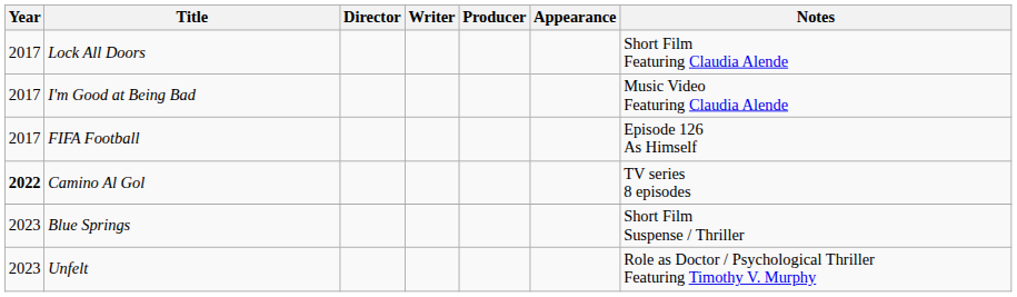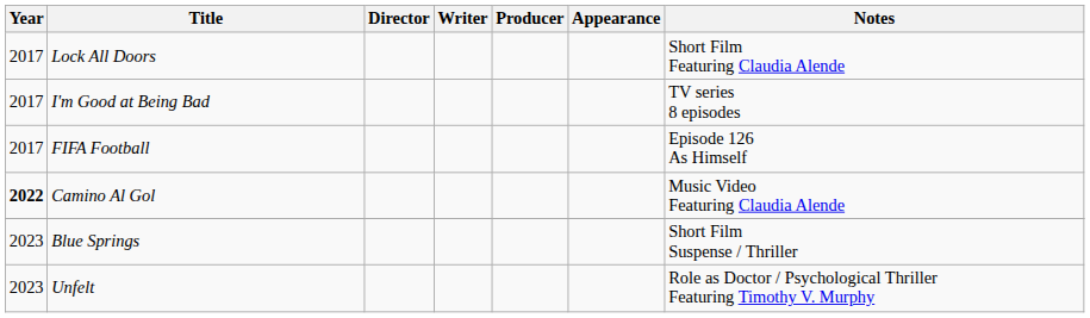I'm Good at Being Bad | Notes: Music Video Featuring Claudia Alende -> TV series 8 episodes
Camino Al Gol | Notes: TV series 8 episodes -> Music Video Featuring Claudia Alende
